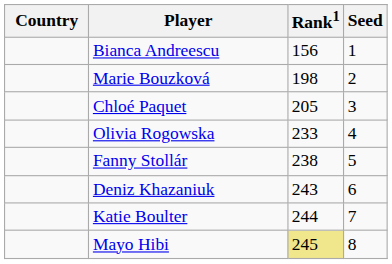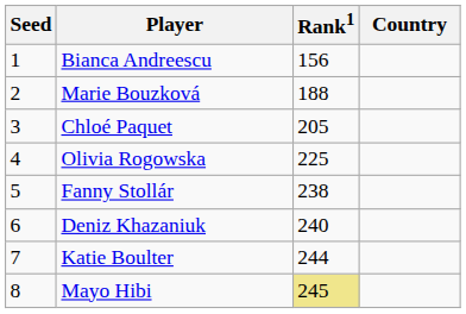columns swapped: Country <-> Seed
Marie Bouzková | Rank1: 198 -> 188
Olivia Rogowska | Rank1: 233 -> 225
Deniz Khazaniuk | Rank1: 243 -> 240
